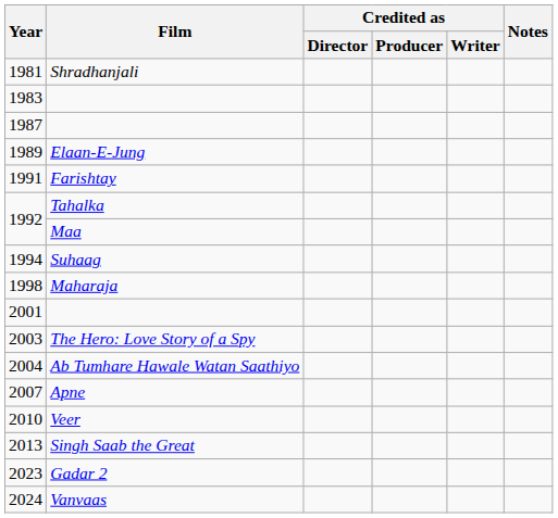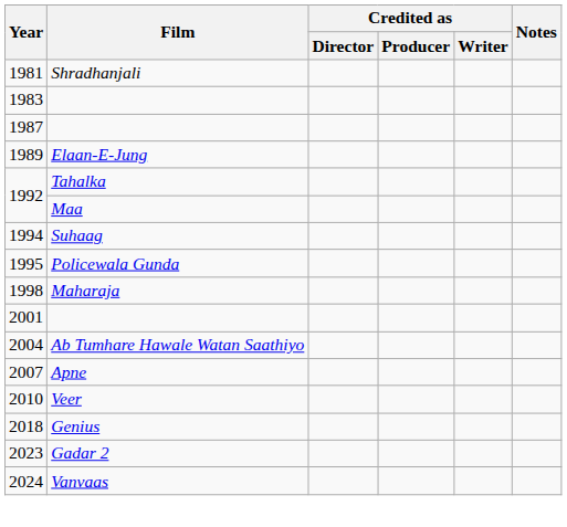- row: 1991 | Farishtay
+ row: 1995 | Policewala Gunda
- row: 2003 | The Hero: Love Story of a Spy
- row: 2013 | Singh Saab the Great
+ row: 2018 | Genius
